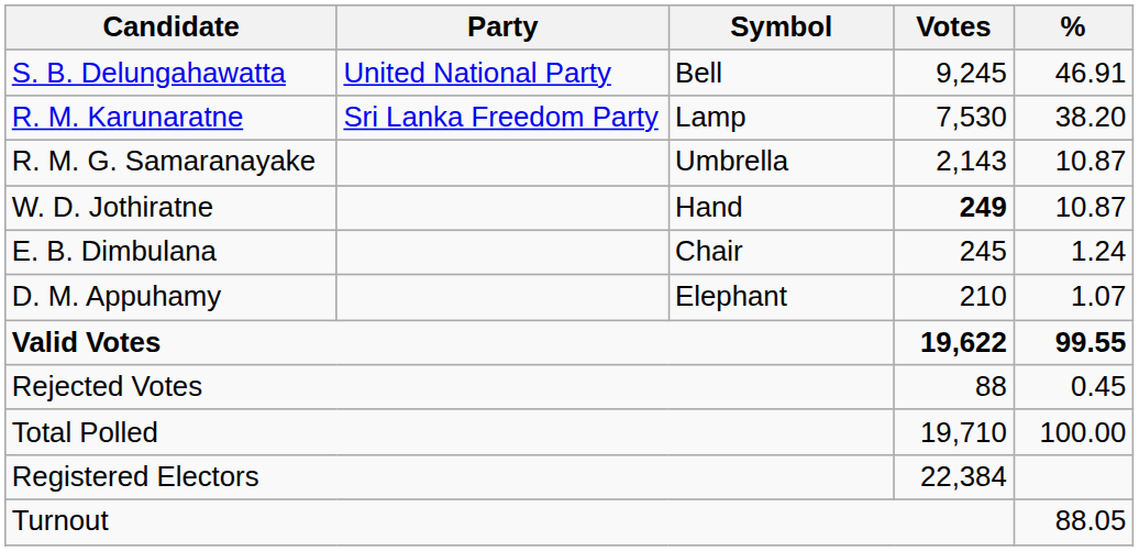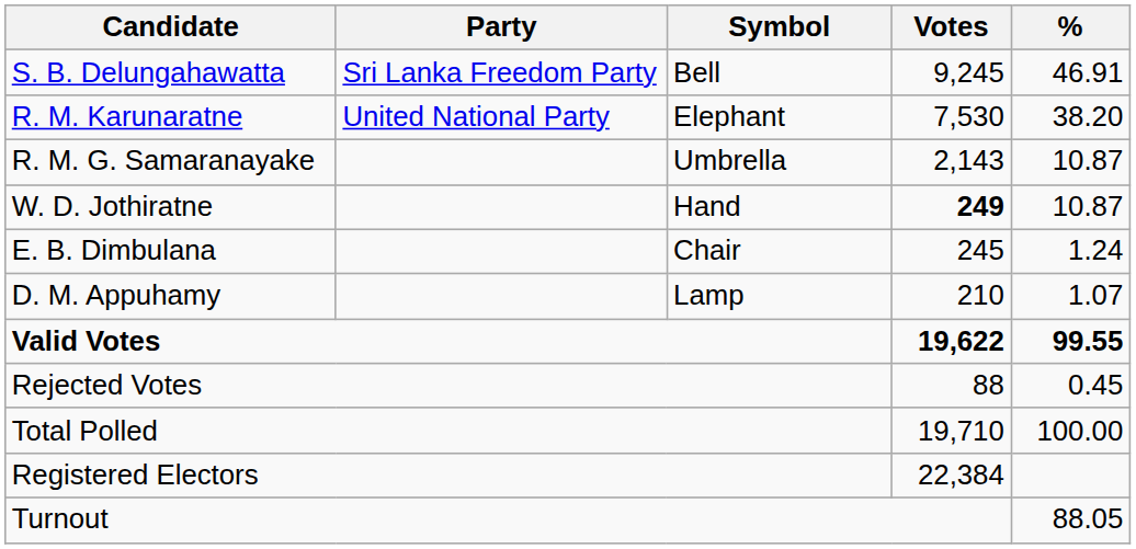S. B. Delungahawatta | Party: United National Party -> Sri Lanka Freedom Party
R. M. Karunaratne | Party: Sri Lanka Freedom Party -> United National Party
R. M. Karunaratne | Symbol: Lamp -> Elephant
D. M. Appuhamy | Symbol: Elephant -> Lamp
